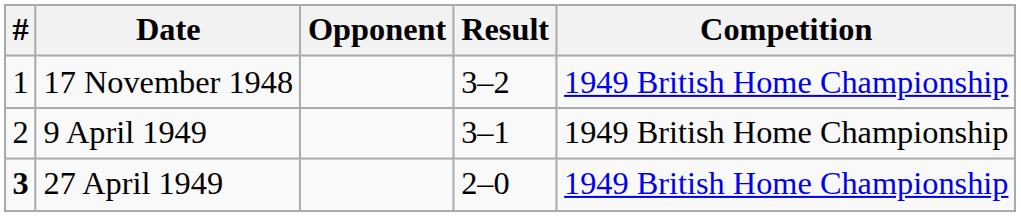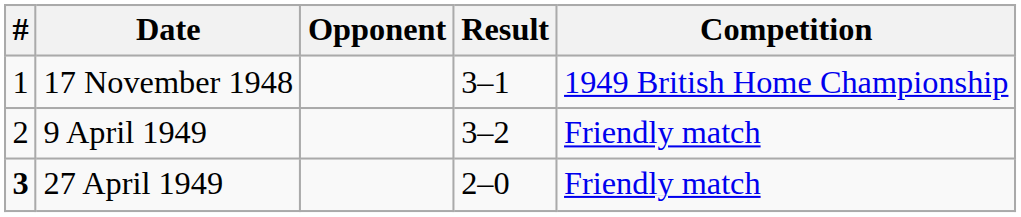17 November 1948 | Result: 3–2 -> 3–1
9 April 1949 | Result: 3–1 -> 3–2
9 April 1949 | Competition: 1949 British Home Championship -> Friendly match
27 April 1949 | Competition: 1949 British Home Championship -> Friendly match
